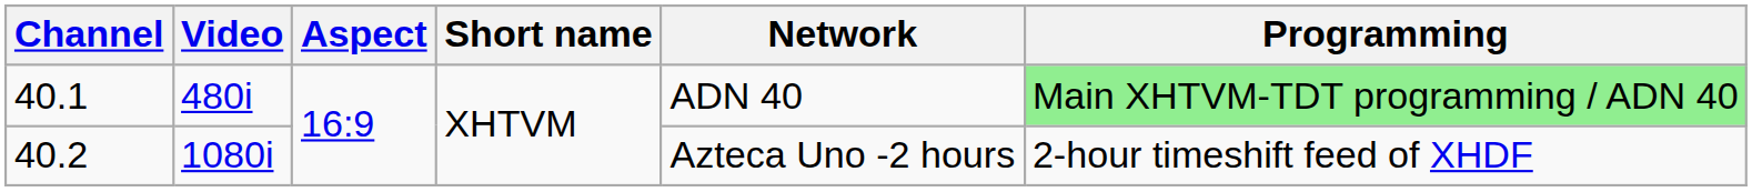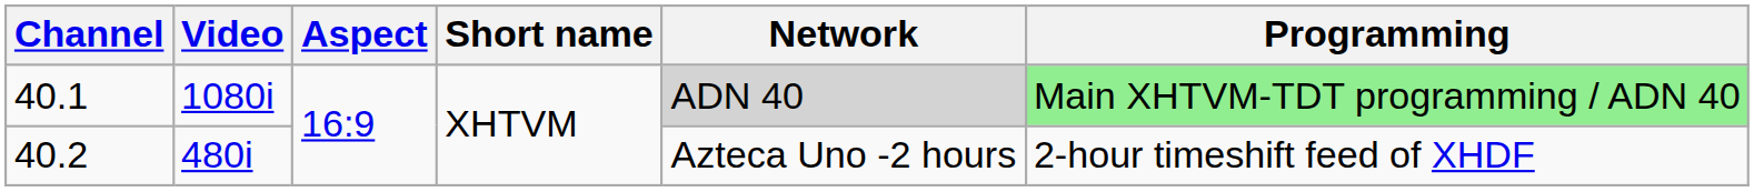40.1 | Video: 480i -> 1080i
40.1 | Network: no background -> lightgrey background
40.2 | Video: 1080i -> 480i
